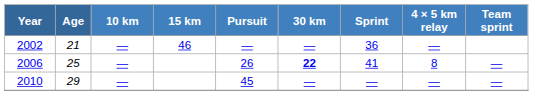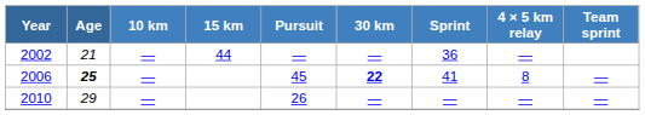2002 | 15 km: 46 -> 44
2006 | Age: normal -> bold
2006 | Pursuit: 26 -> 45
2010 | Pursuit: 45 -> 26
